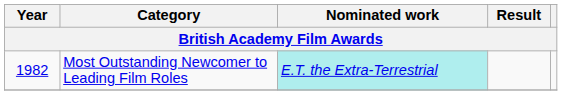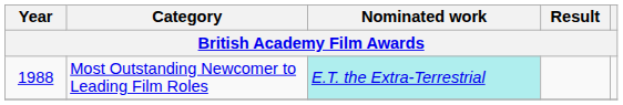Most Outstanding Newcomer to Leading Film Roles | Year: 1982 -> 1988
